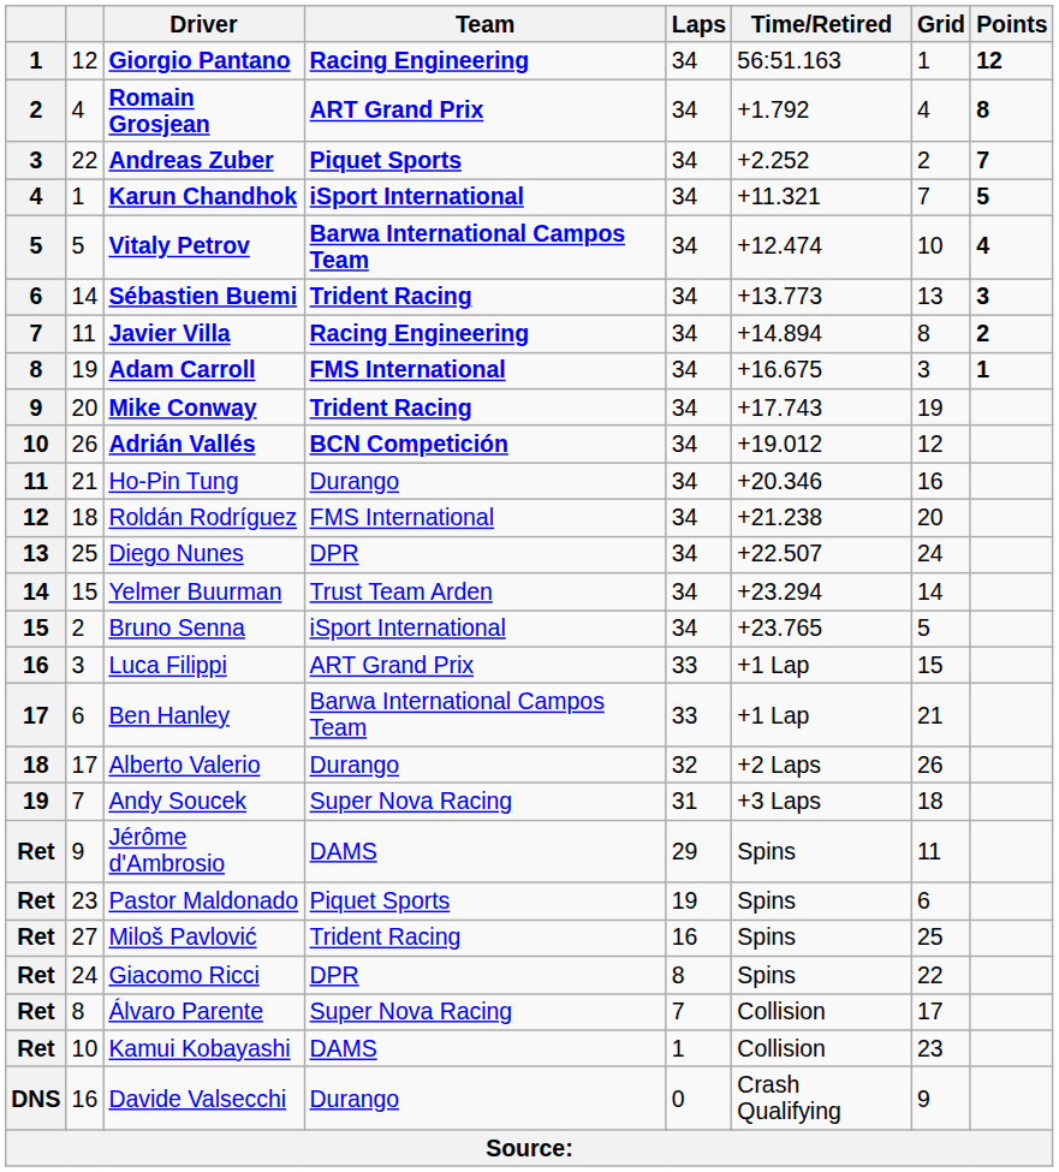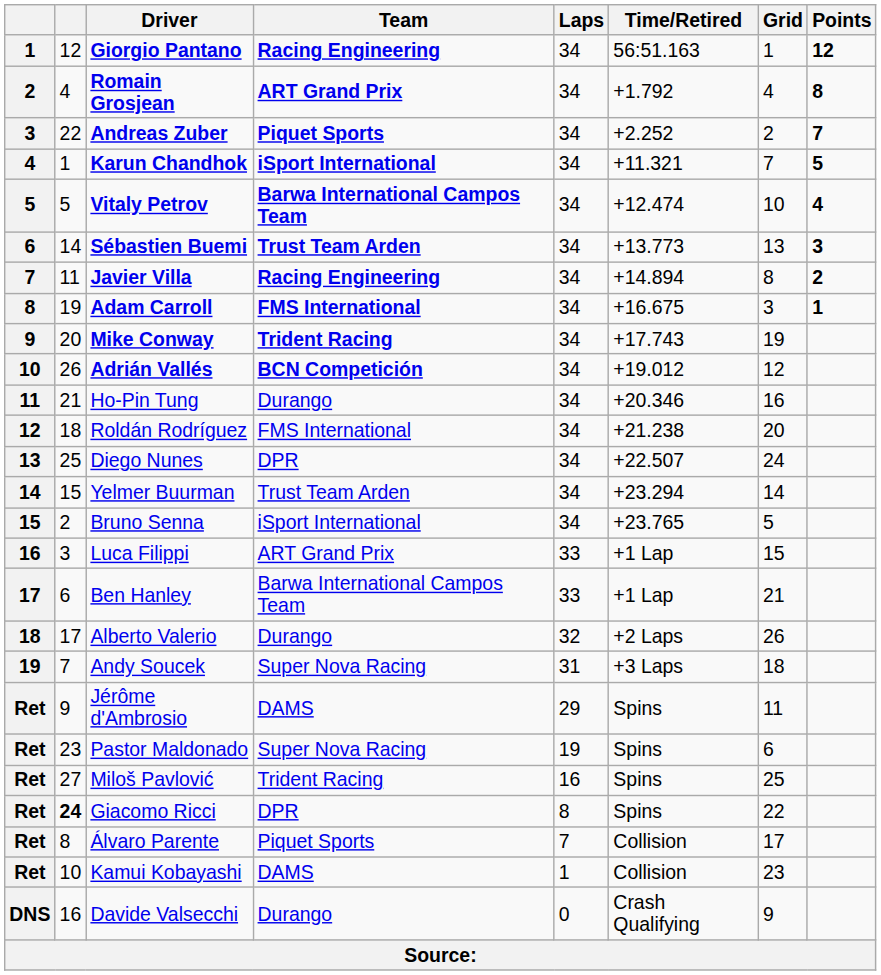Sébastien Buemi | Team: Trident Racing -> Trust Team Arden
Pastor Maldonado | Team: Piquet Sports -> Super Nova Racing
Giacomo Ricci | column 2: normal -> bold
Álvaro Parente | Team: Super Nova Racing -> Piquet Sports
